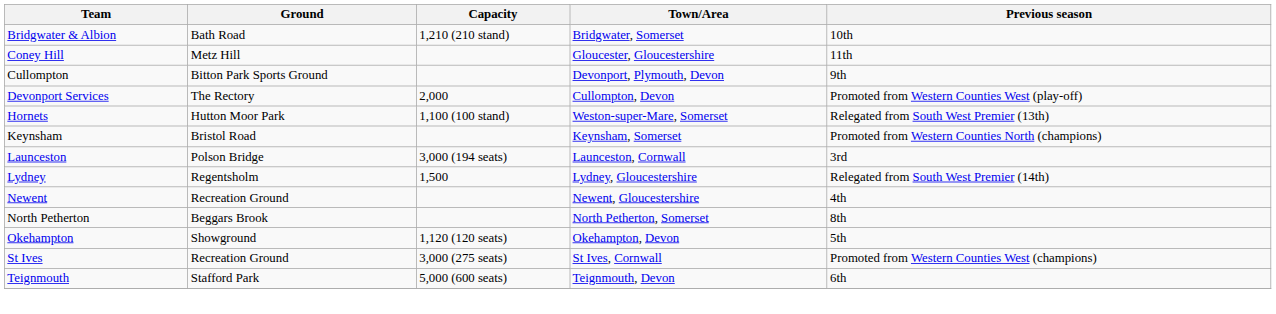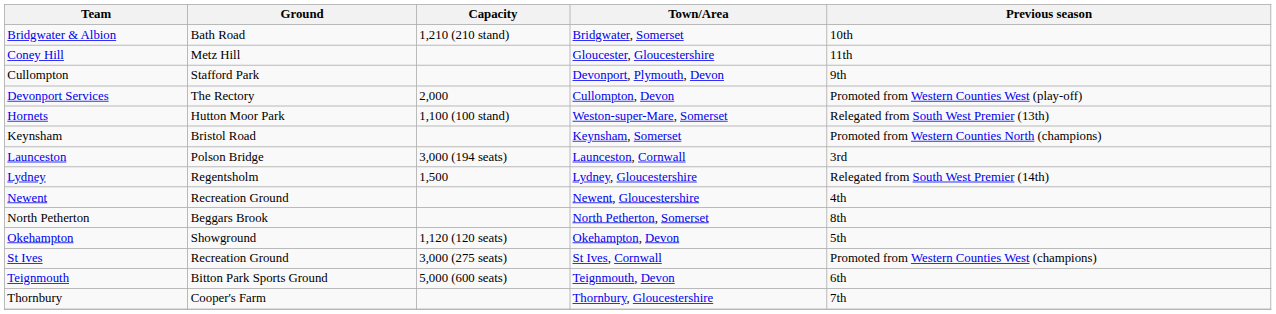Cullompton | Ground: Bitton Park Sports Ground -> Stafford Park
Teignmouth | Ground: Stafford Park -> Bitton Park Sports Ground
+ row: Thornbury | Cooper's Farm | Thornbury, Gloucestershire | 7th
